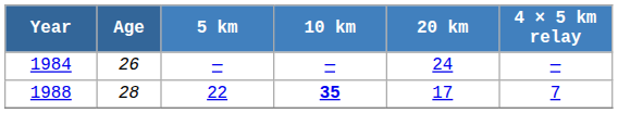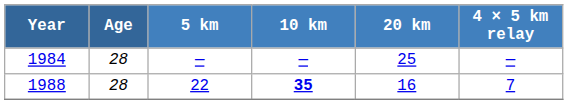1984 | Age: 26 -> 28
1984 | 20 km: 24 -> 25
1988 | 20 km: 17 -> 16
